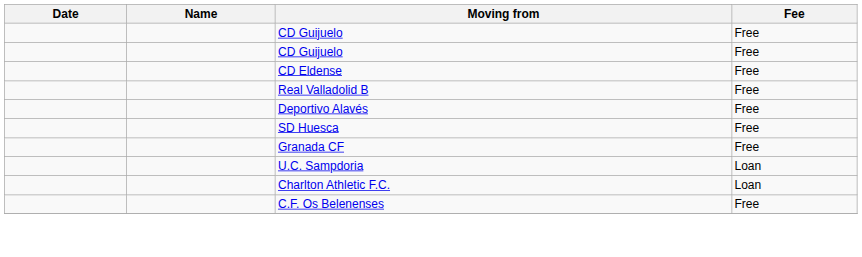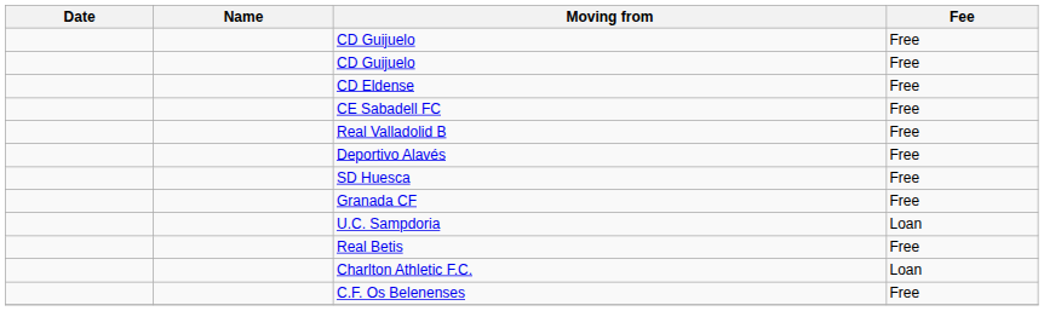+ row: CE Sabadell FC | Free
+ row: Real Betis | Free
